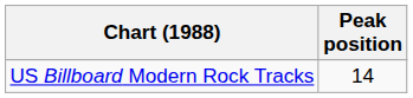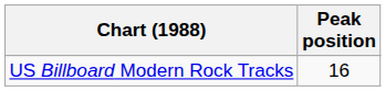US Billboard Modern Rock Tracks | Peak position: 14 -> 16
